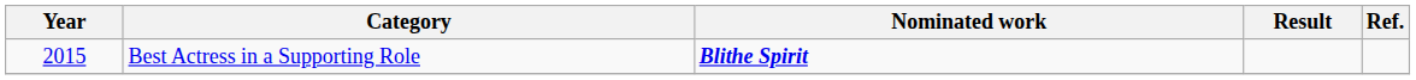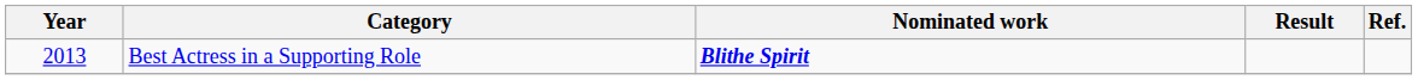Best Actress in a Supporting Role | Year: 2015 -> 2013
